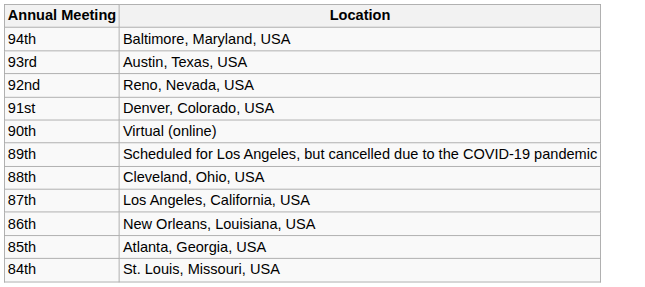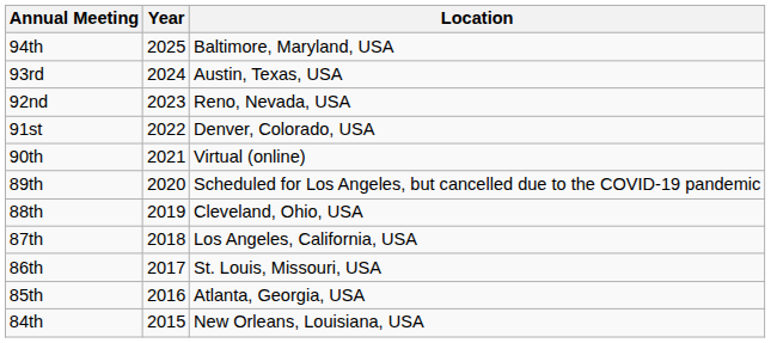+ column: Year | 2025 | 2024 | 2023 | 2022 | 2021 | 2020 | 2019 | 2018 | 2017 | 2016 | 2015
86th | Location: New Orleans, Louisiana, USA -> St. Louis, Missouri, USA
84th | Location: St. Louis, Missouri, USA -> New Orleans, Louisiana, USA
